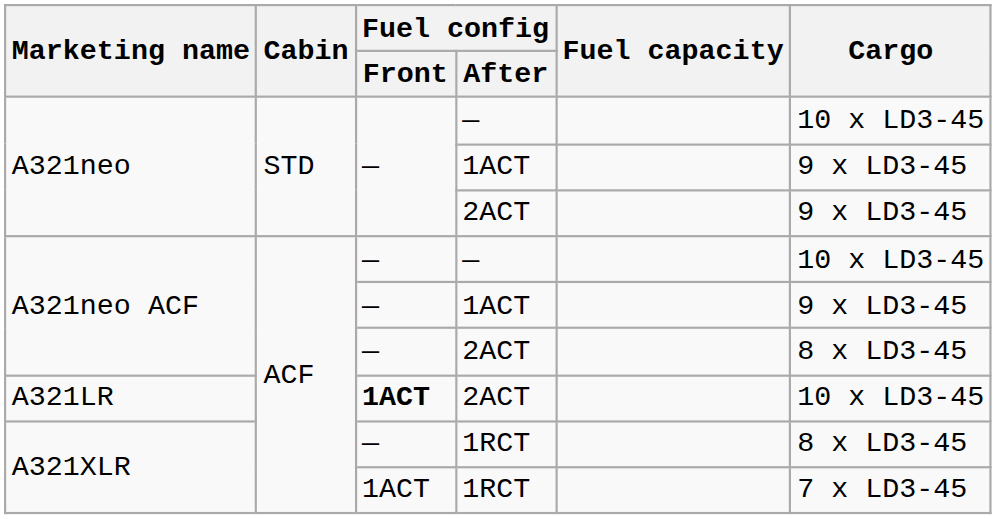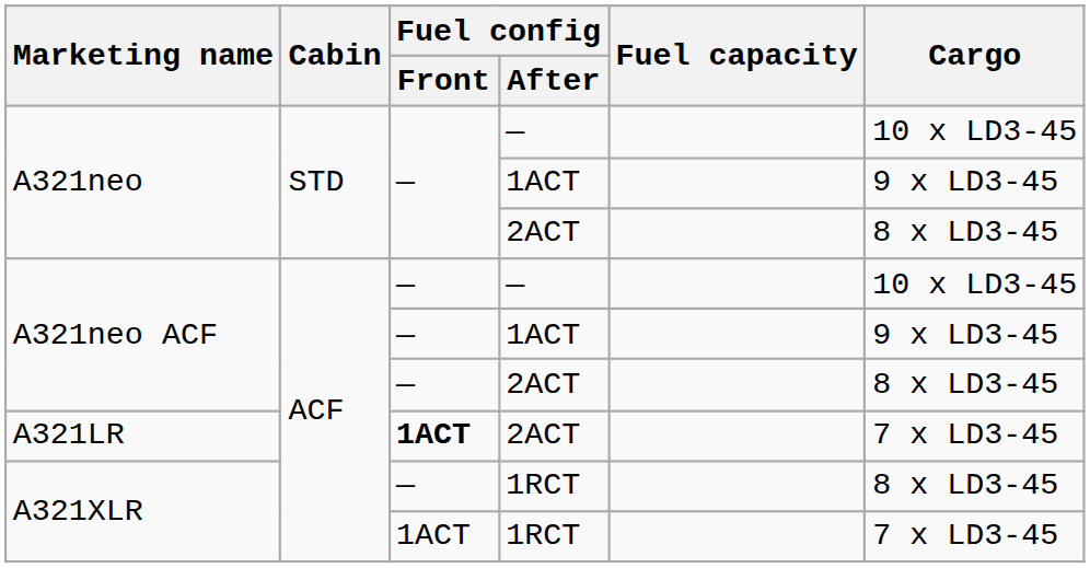A321neo / 2ACT | Cargo: 9 x LD3-45 -> 8 x LD3-45
A321LR | Cargo: 10 x LD3-45 -> 7 x LD3-45
